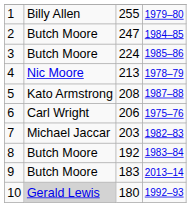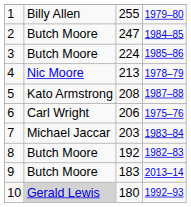7 | column 4: 1982–83 -> 1983–84
8 | column 4: 1983–84 -> 1982–83
